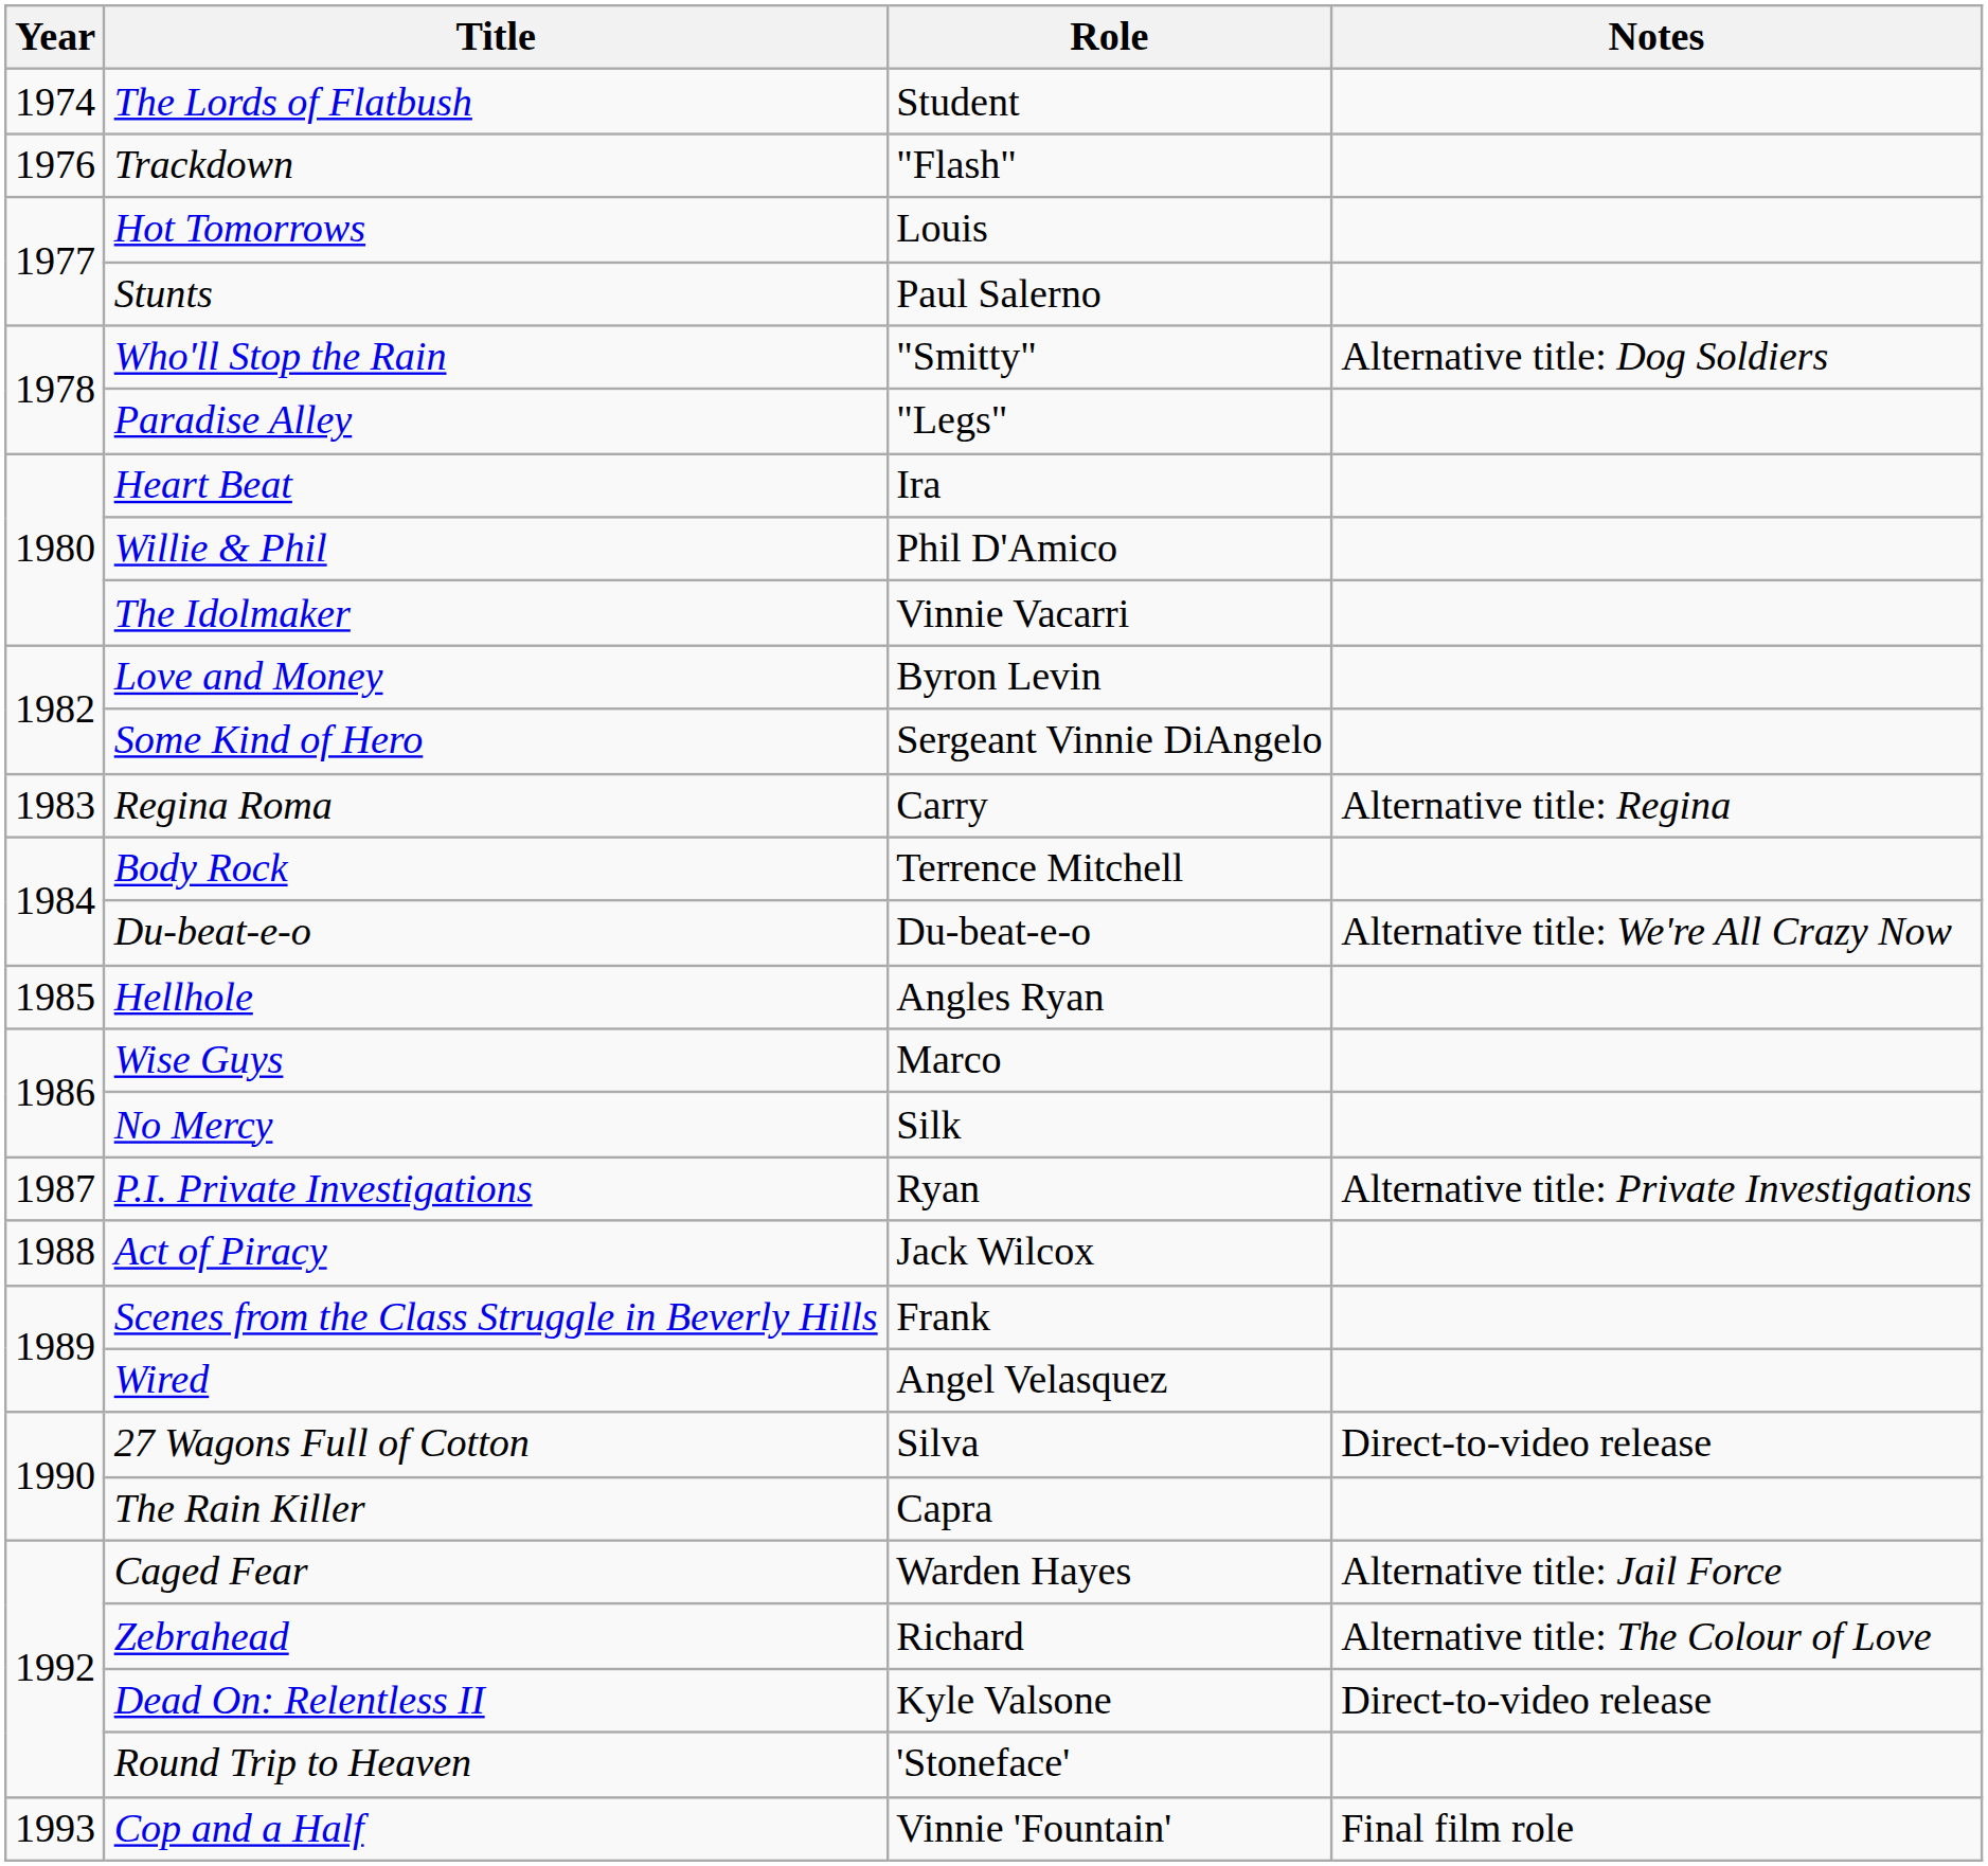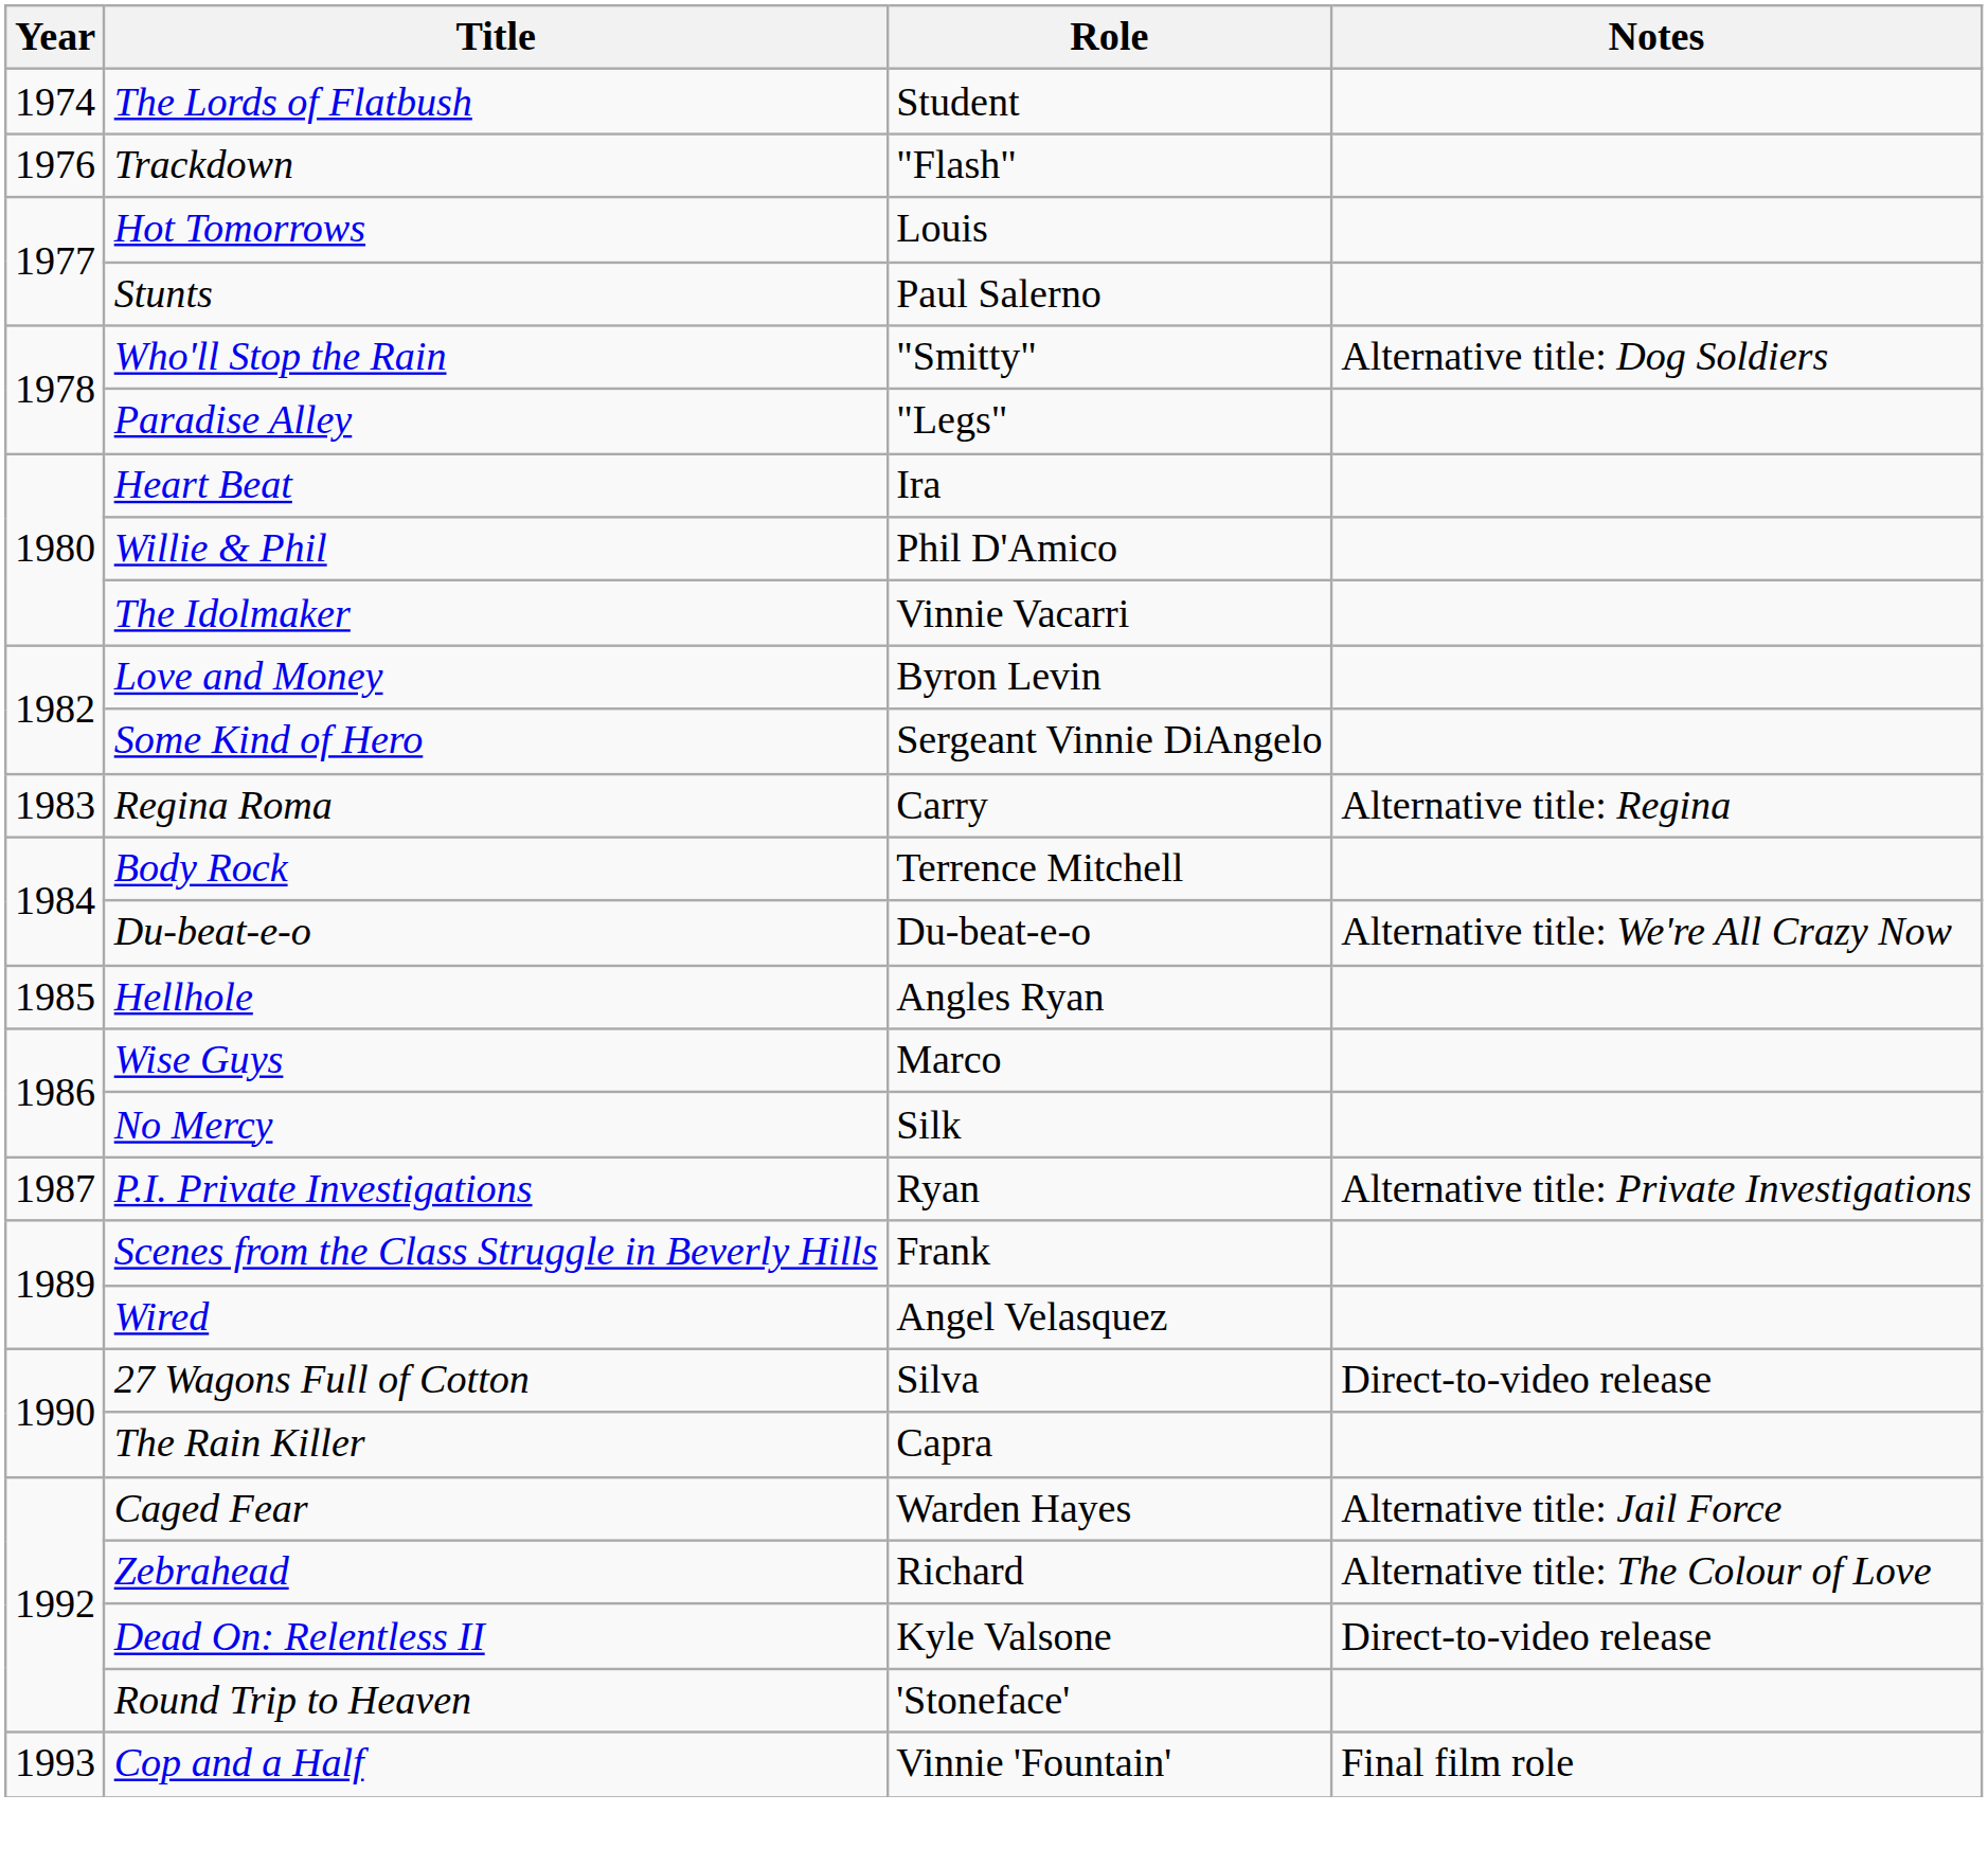- row: 1988 | Act of Piracy | Jack Wilcox
